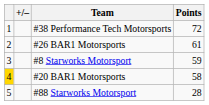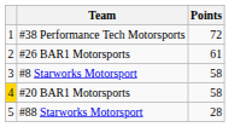- column: +/–
#8 Starworks Motorsport | Points: 59 -> 58
